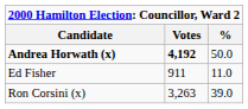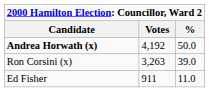Andrea Horwath (x) | Votes: bold -> normal
rows swapped: Ron Corsini (x) <-> Ed Fisher
